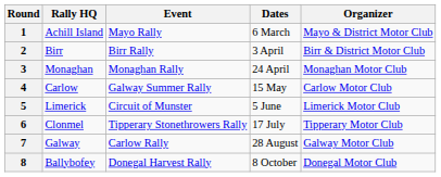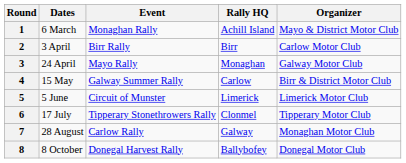columns swapped: Dates <-> Rally HQ
1 | Event: Mayo Rally -> Monaghan Rally
2 | Organizer: Birr & District Motor Club -> Carlow Motor Club
3 | Event: Monaghan Rally -> Mayo Rally
3 | Organizer: Monaghan Motor Club -> Galway Motor Club
4 | Organizer: Carlow Motor Club -> Birr & District Motor Club
7 | Organizer: Galway Motor Club -> Monaghan Motor Club
